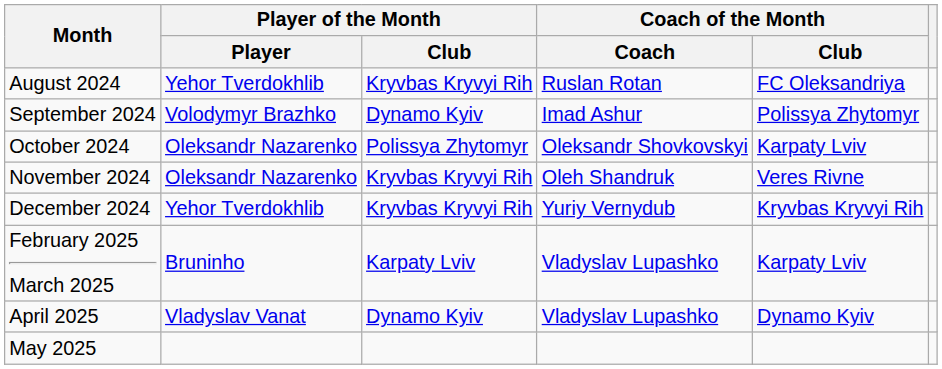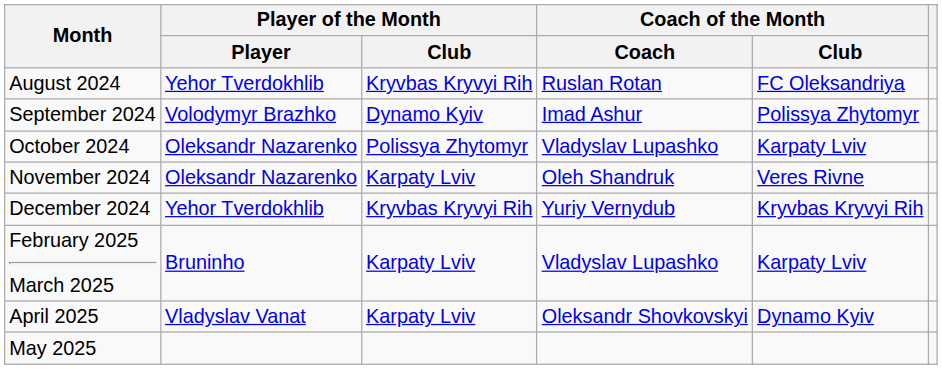October 2024 | Coach of the Month / Coach: Oleksandr Shovkovskyi -> Vladyslav Lupashko
November 2024 | Player of the Month / Club: Kryvbas Kryvyi Rih -> Karpaty Lviv
April 2025 | Player of the Month / Club: Dynamo Kyiv -> Karpaty Lviv
April 2025 | Coach of the Month / Coach: Vladyslav Lupashko -> Oleksandr Shovkovskyi
